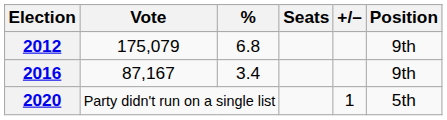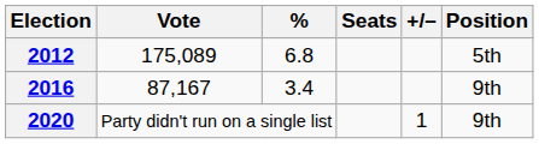2012 | Vote: 175,079 -> 175,089
2012 | Position: 9th -> 5th
2020 | Position: 5th -> 9th
